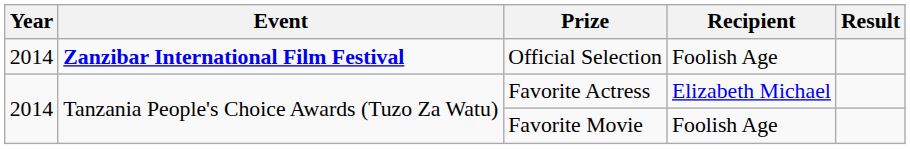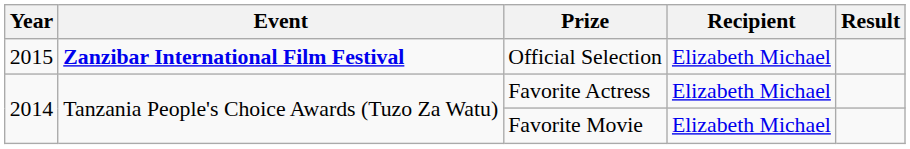Official Selection | Year: 2014 -> 2015
Official Selection | Recipient: Foolish Age -> Elizabeth Michael
Favorite Movie | Recipient: Foolish Age -> Elizabeth Michael
